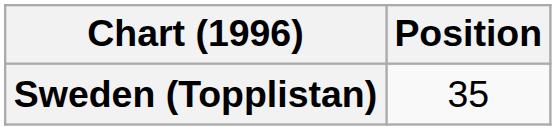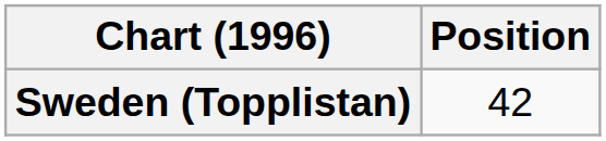Sweden (Topplistan) | Position: 35 -> 42
